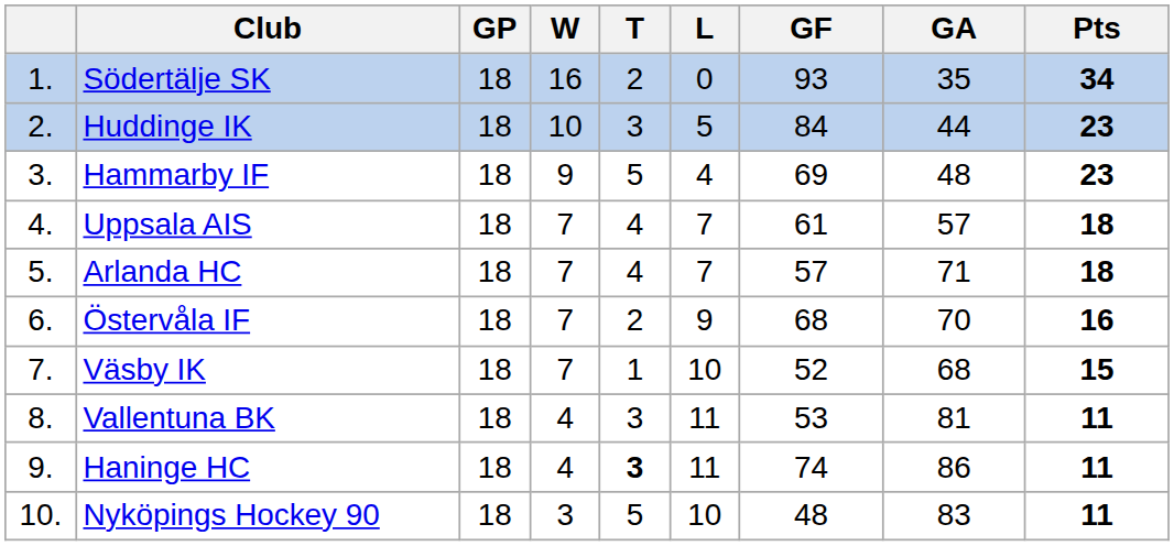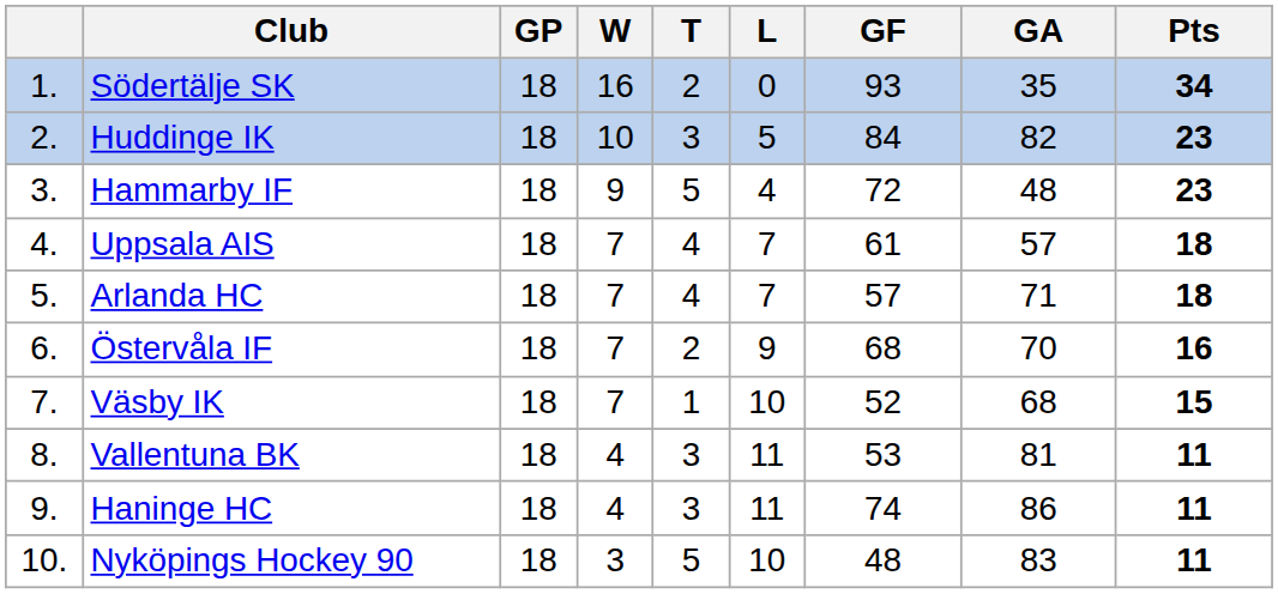Huddinge IK | GA: 44 -> 82
Hammarby IF | GF: 69 -> 72
Haninge HC | T: bold -> normal
